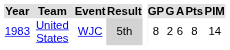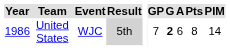United States | Year: 1983 -> 1986
United States | GP: 8 -> 7
United States | G: normal -> bold
